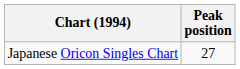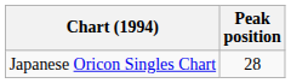Japanese Oricon Singles Chart | Peak position: 27 -> 28
